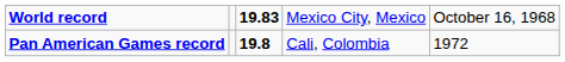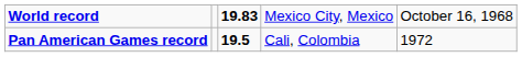Pan American Games record | column 3: 19.8 -> 19.5
